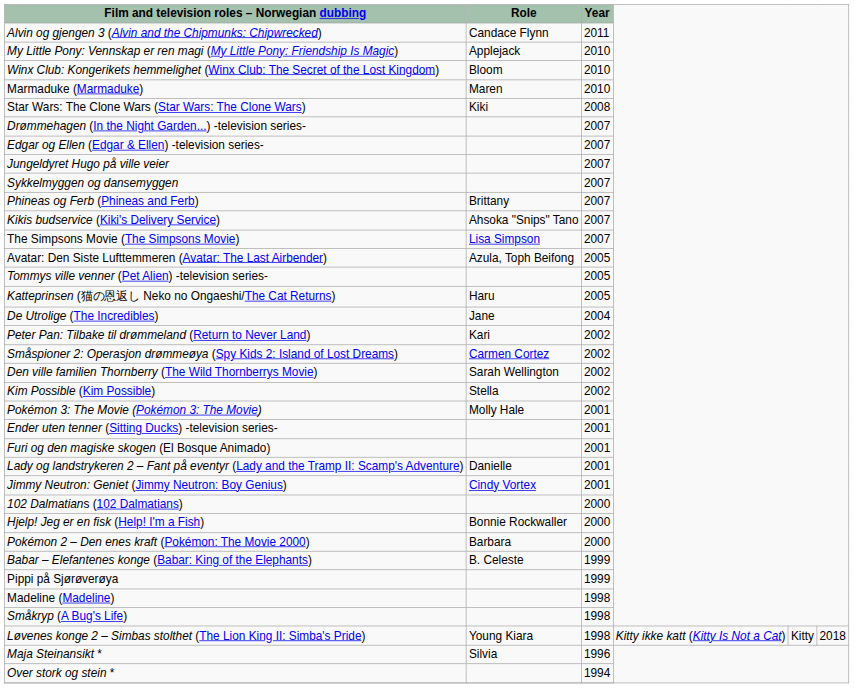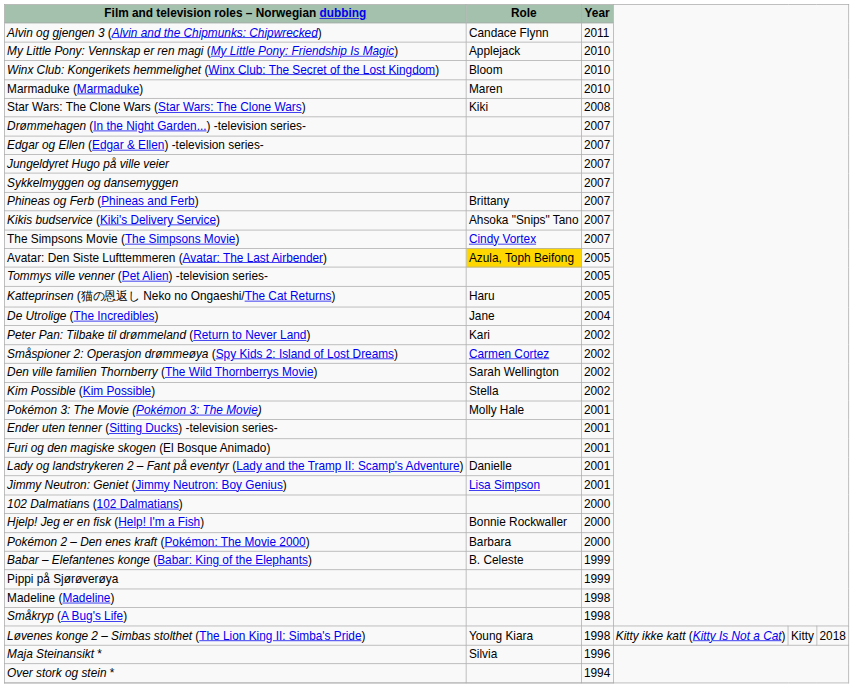The Simpsons Movie (The Simpsons Movie) | Role: Lisa Simpson -> Cindy Vortex
Avatar: Den Siste Lufttemmeren (Avatar: The Last Airbender) | Role: no background -> gold background
Jimmy Neutron: Geniet (Jimmy Neutron: Boy Genius) | Role: Cindy Vortex -> Lisa Simpson
